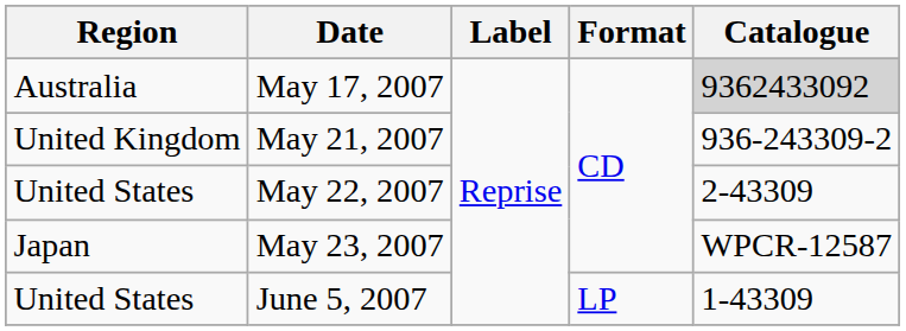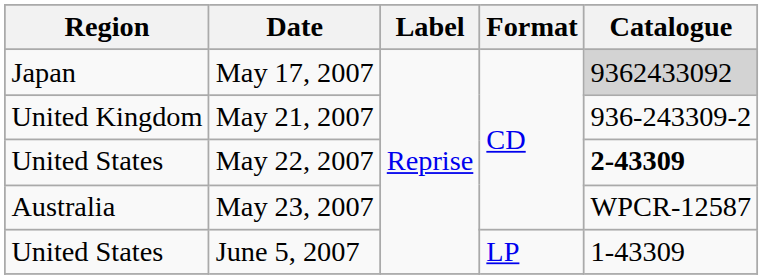May 17, 2007 | Region: Australia -> Japan
May 22, 2007 | Catalogue: normal -> bold
May 23, 2007 | Region: Japan -> Australia
